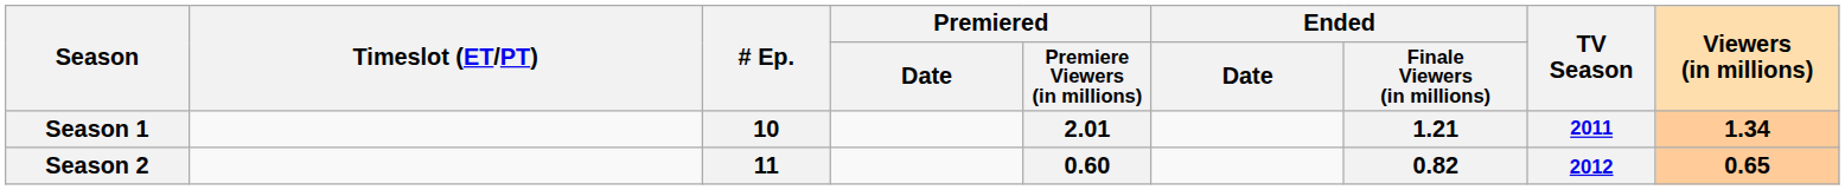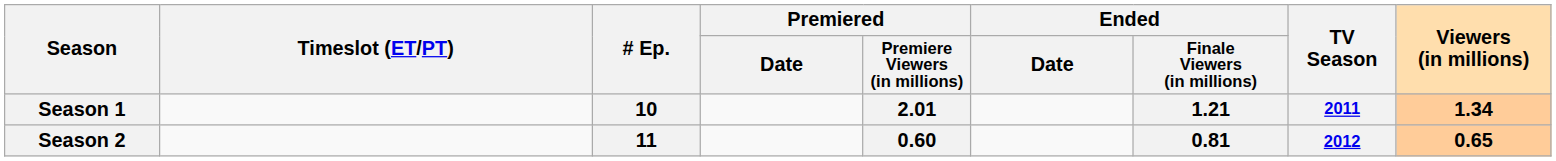Season 2 | Ended / Finale Viewers (in millions): 0.82 -> 0.81
